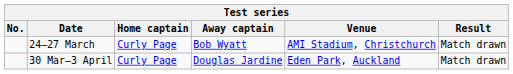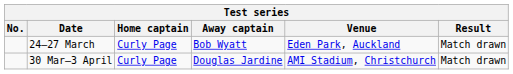24–27 March | Venue: AMI Stadium, Christchurch -> Eden Park, Auckland
30 Mar–3 April | Venue: Eden Park, Auckland -> AMI Stadium, Christchurch
